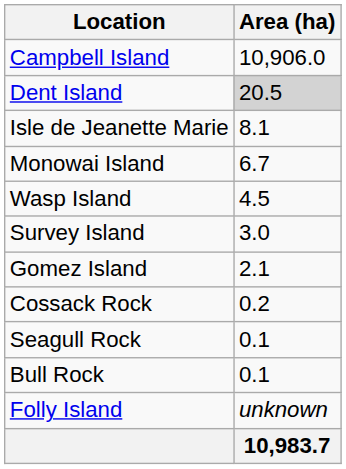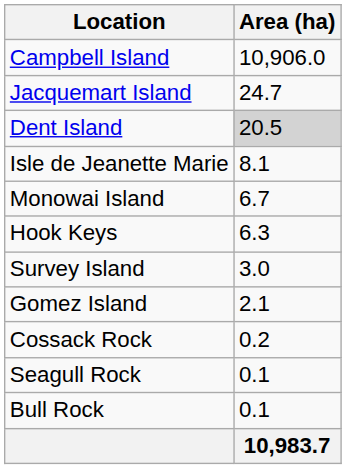+ row: Jacquemart Island | 24.7
+ row: Hook Keys | 6.3
- row: Wasp Island | 4.5
- row: Folly Island | unknown
